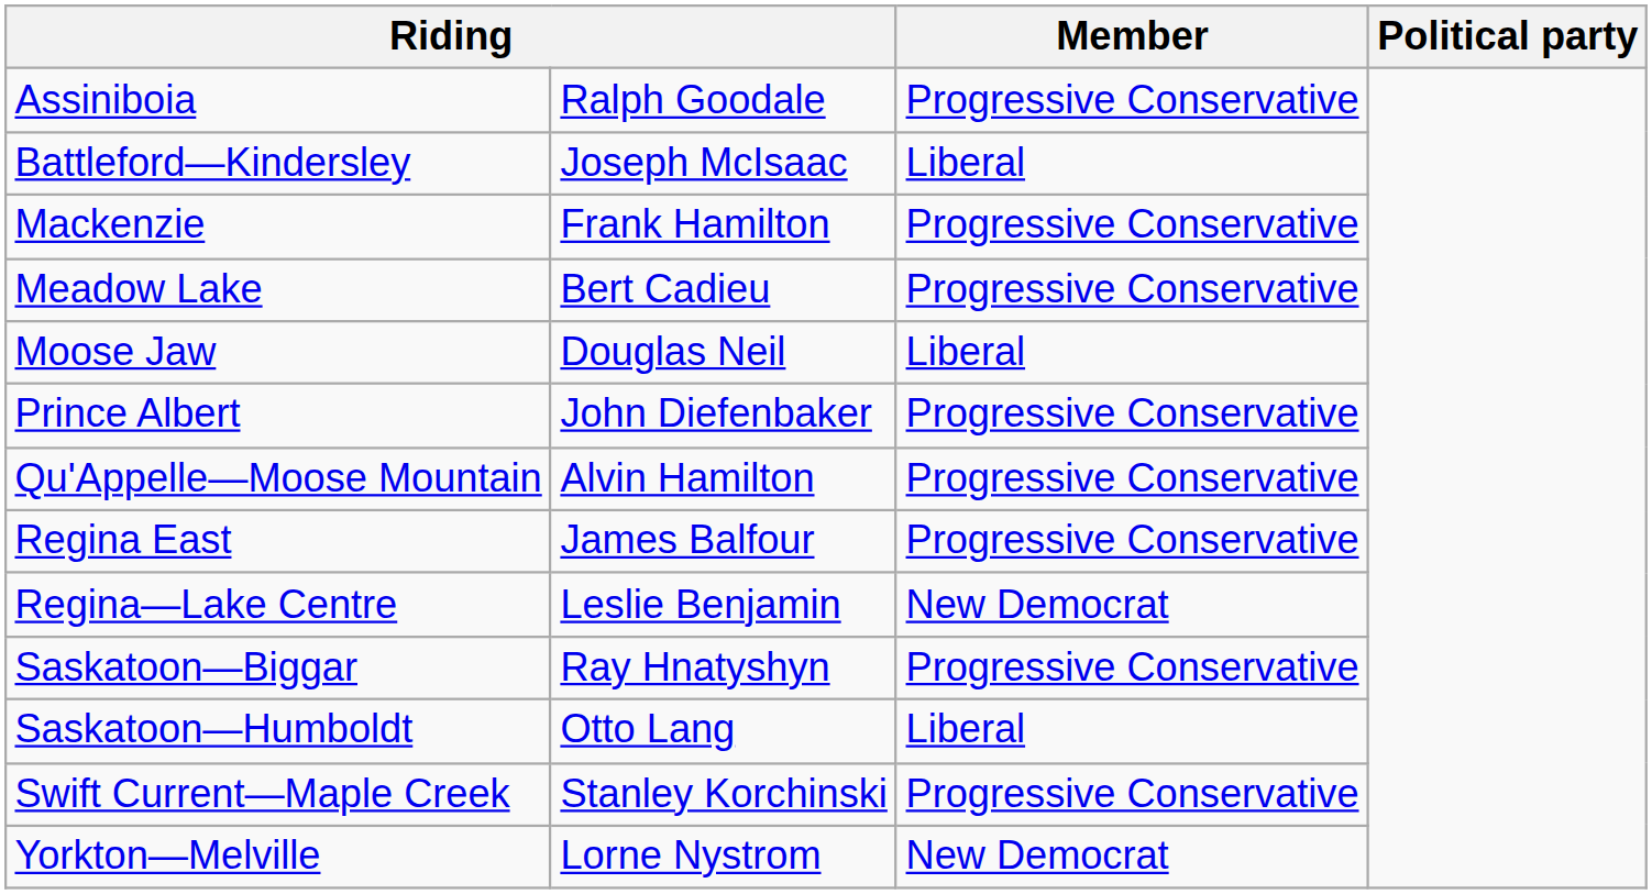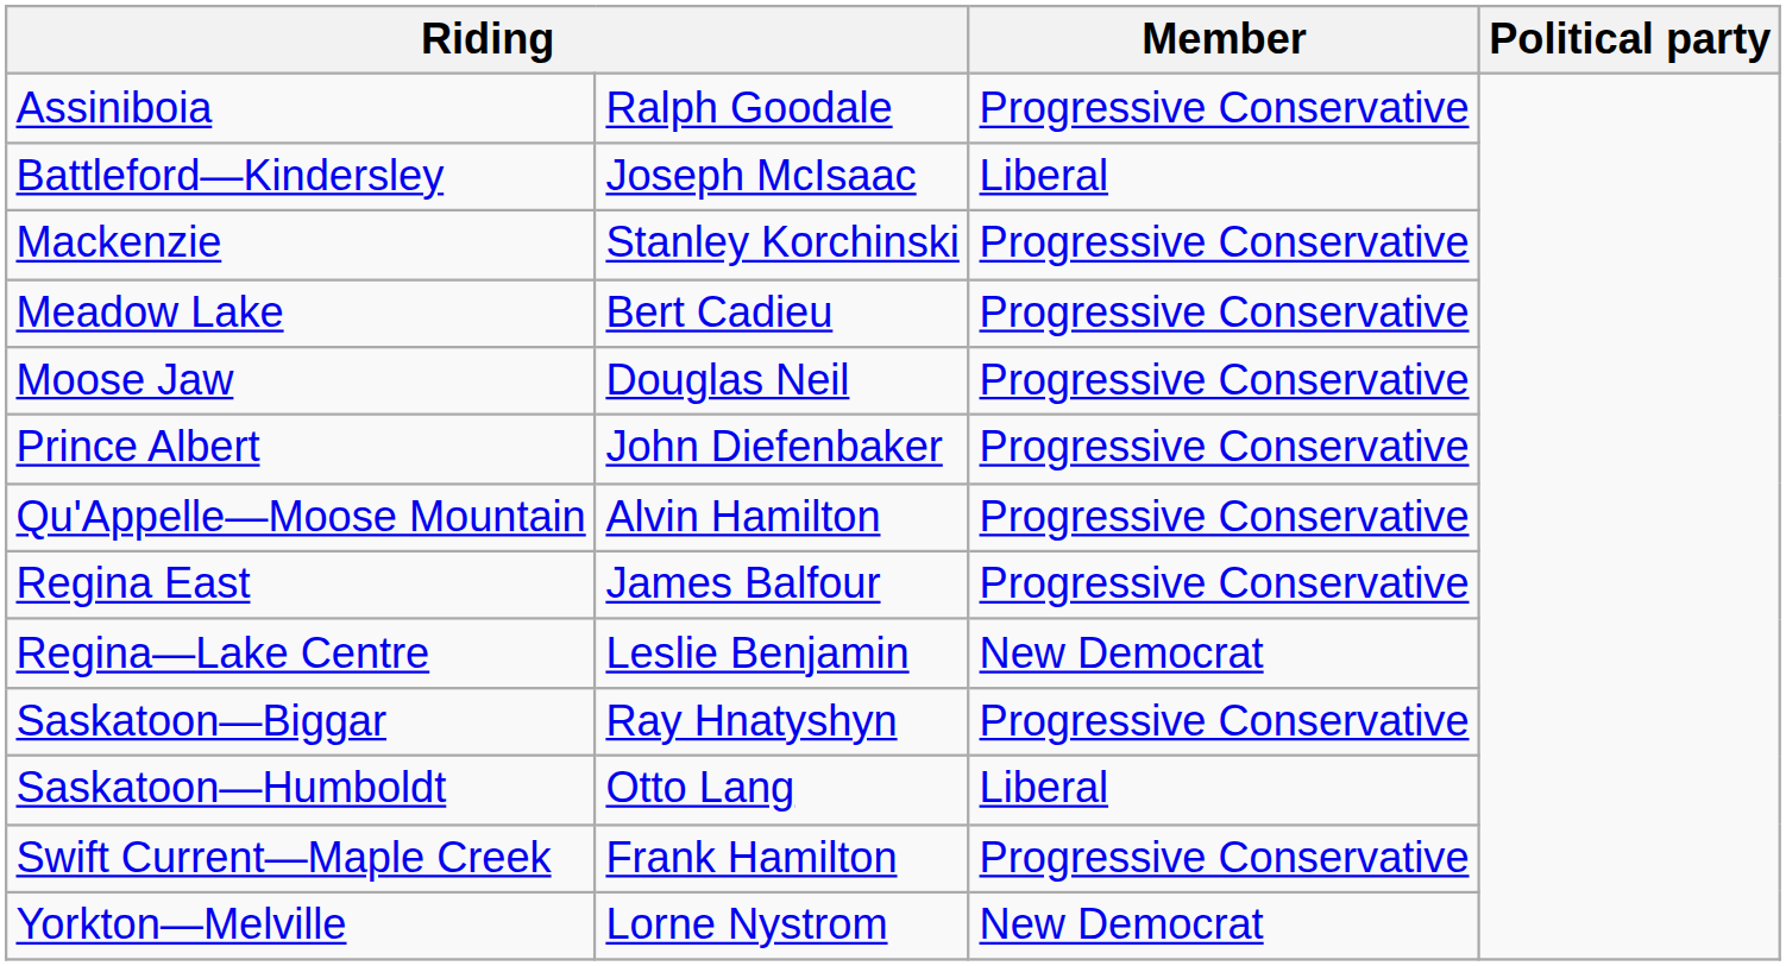Mackenzie | column 2: Frank Hamilton -> Stanley Korchinski
Moose Jaw | Member: Liberal -> Progressive Conservative
Swift Current—Maple Creek | column 2: Stanley Korchinski -> Frank Hamilton
